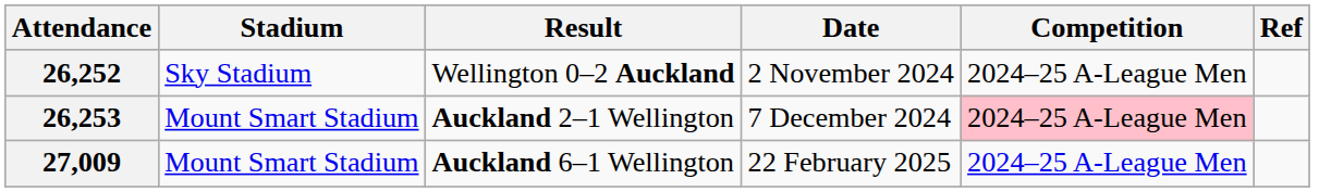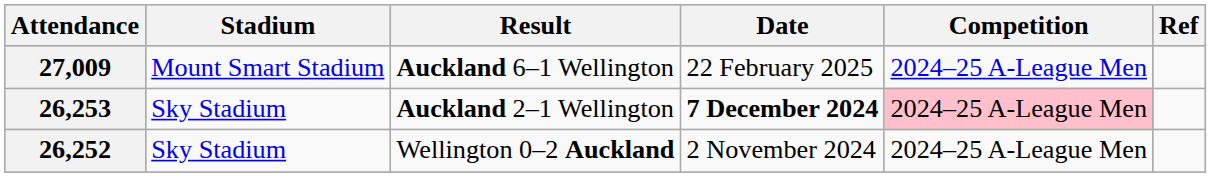rows swapped: 27,009 <-> 26,252
26,253 | Stadium: Mount Smart Stadium -> Sky Stadium
26,253 | Date: normal -> bold
